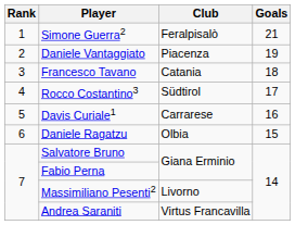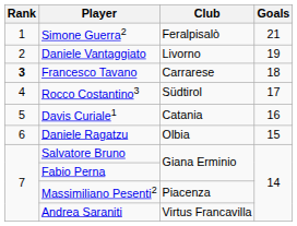Daniele Vantaggiato | Club: Piacenza -> Livorno
Francesco Tavano | Rank: normal -> bold
Francesco Tavano | Club: Catania -> Carrarese
Davis Curiale1 | Club: Carrarese -> Catania
Massimiliano Pesenti2 | Club: Livorno -> Piacenza
